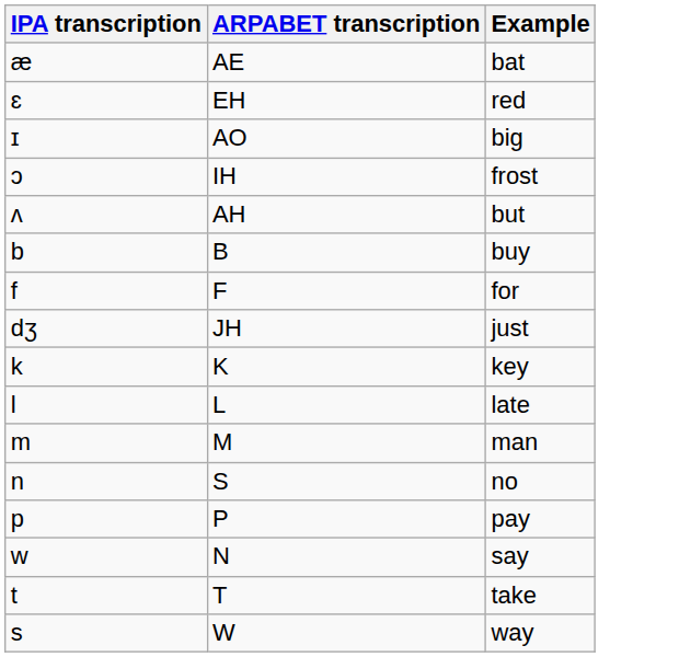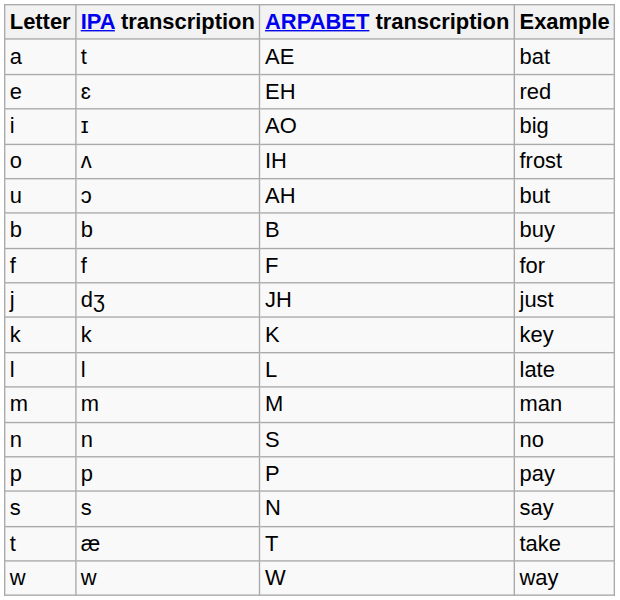+ column: Letter | a | e | i | o | u | b | f | j | k | l | m | n | p | s | t | w
bat | IPA transcription: æ -> t
frost | IPA transcription: ɔ -> ʌ
but | IPA transcription: ʌ -> ɔ
say | IPA transcription: w -> s
take | IPA transcription: t -> æ
way | IPA transcription: s -> w
